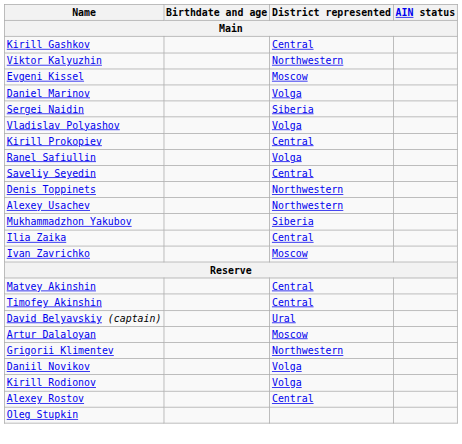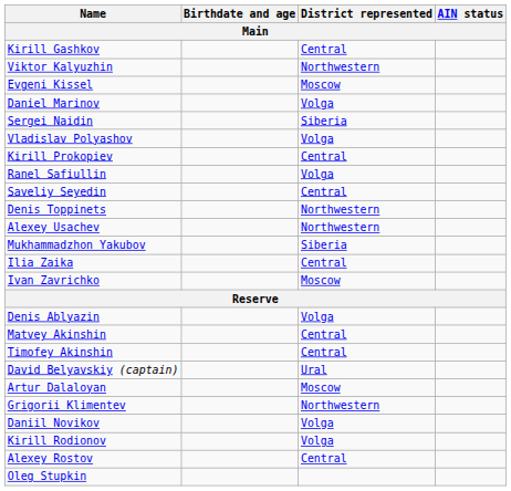+ row: Denis Ablyazin | Volga
